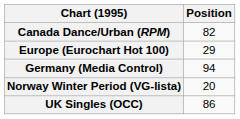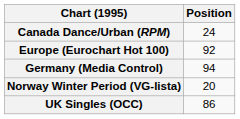Canada Dance/Urban (RPM) | Position: 82 -> 24
Europe (Eurochart Hot 100) | Position: 29 -> 92
